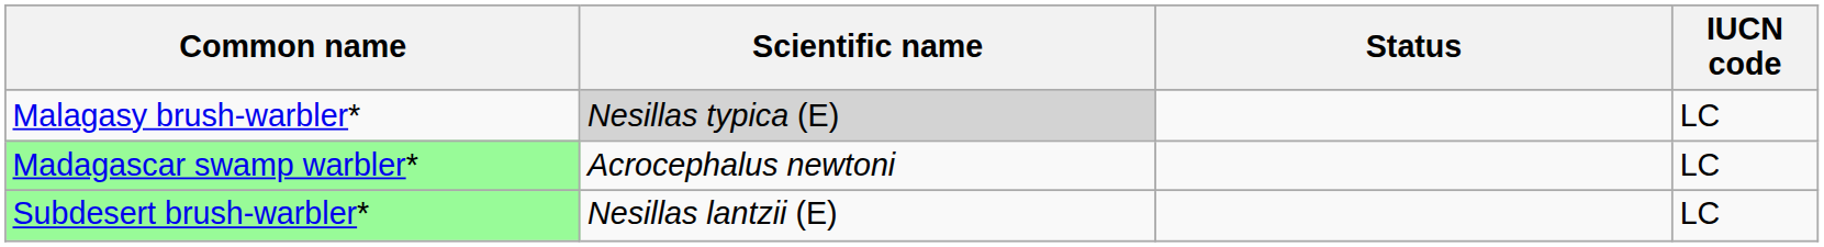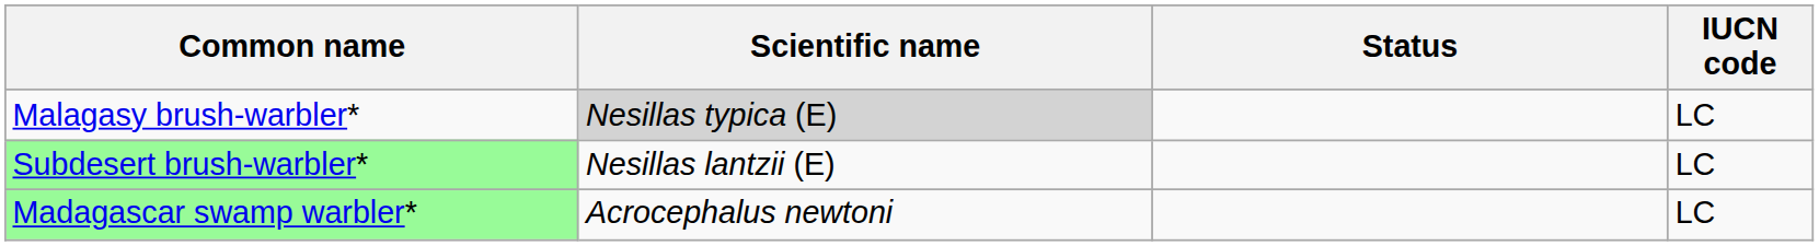rows swapped: Subdesert brush-warbler* <-> Madagascar swamp warbler*
